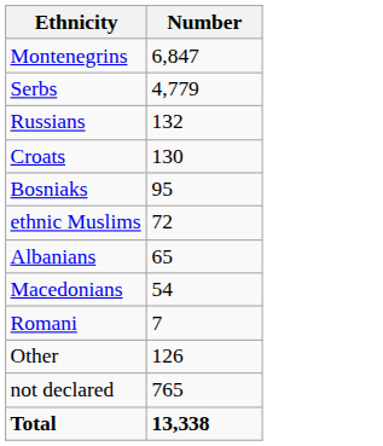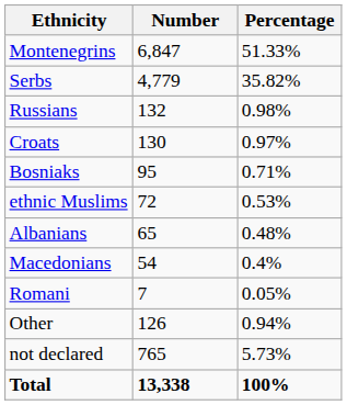+ column: Percentage | 51.33% | 35.82% | 0.98% | 0.97% | 0.71% | 0.53% | 0.48% | 0.4% | 0.05% | 0.94% | 5.73% | 100%
